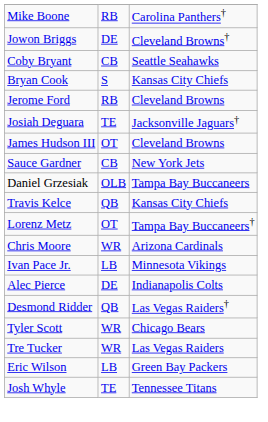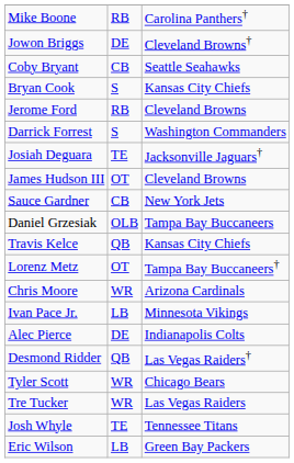+ row: Darrick Forrest | S | Washington Commanders
rows swapped: Josh Whyle <-> Eric Wilson
